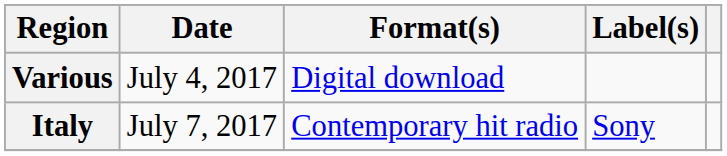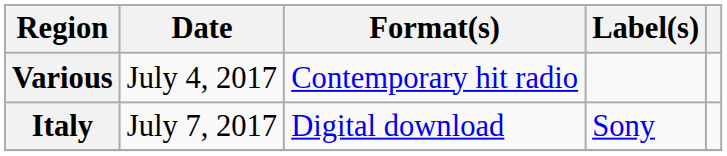Various | Format(s): Digital download -> Contemporary hit radio
Italy | Format(s): Contemporary hit radio -> Digital download
